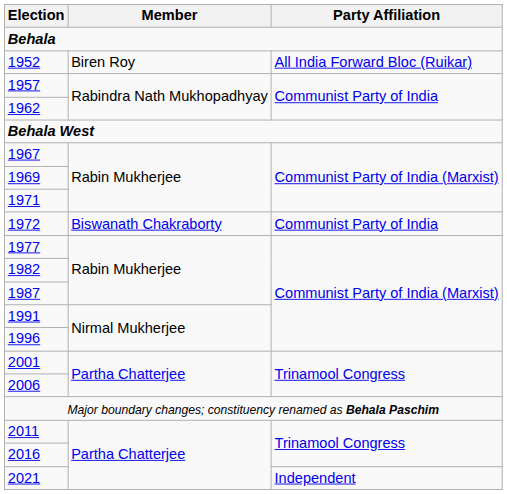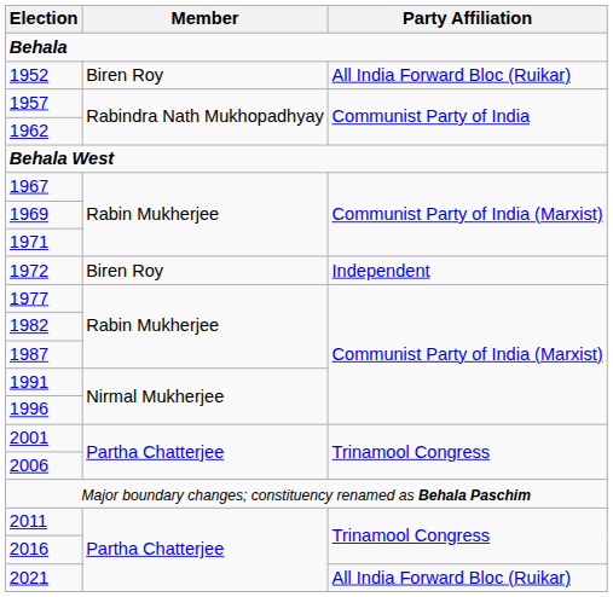1972 | Member: Biswanath Chakraborty -> Biren Roy
1972 | Party Affiliation: Communist Party of India -> Independent
2021 | Party Affiliation: Independent -> All India Forward Bloc (Ruikar)
